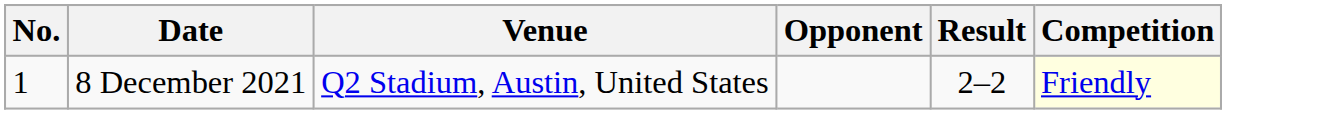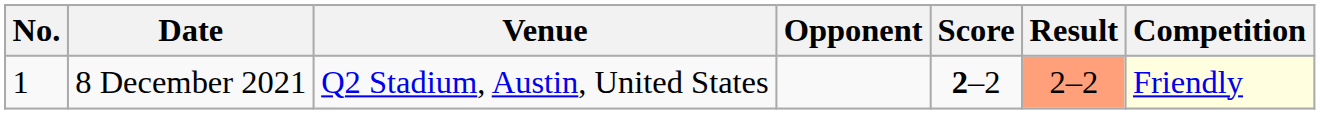+ column: Score | 2–2
8 December 2021 | Result: no background -> lightsalmon background
